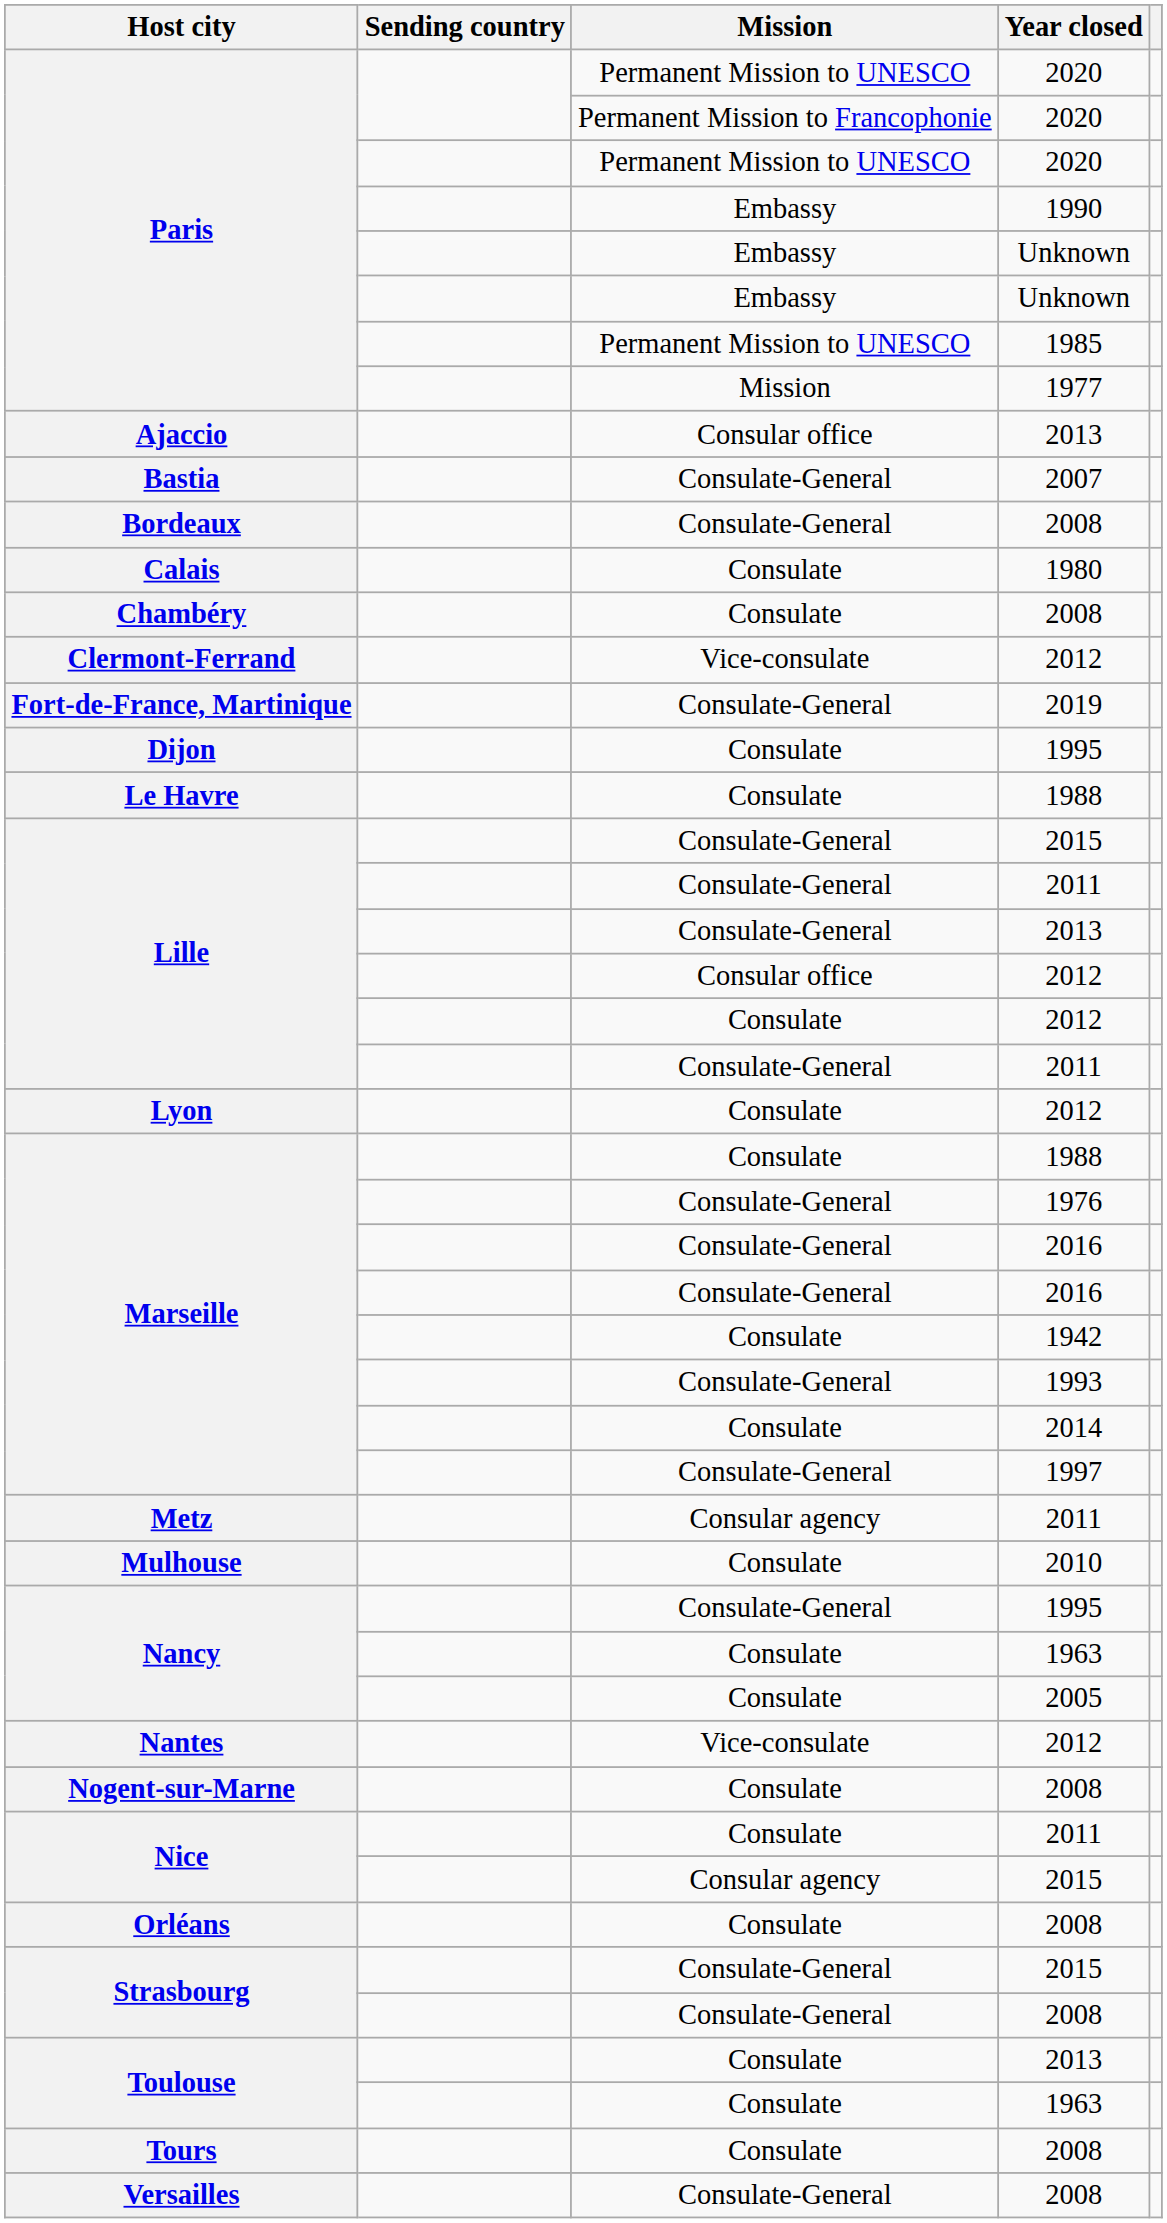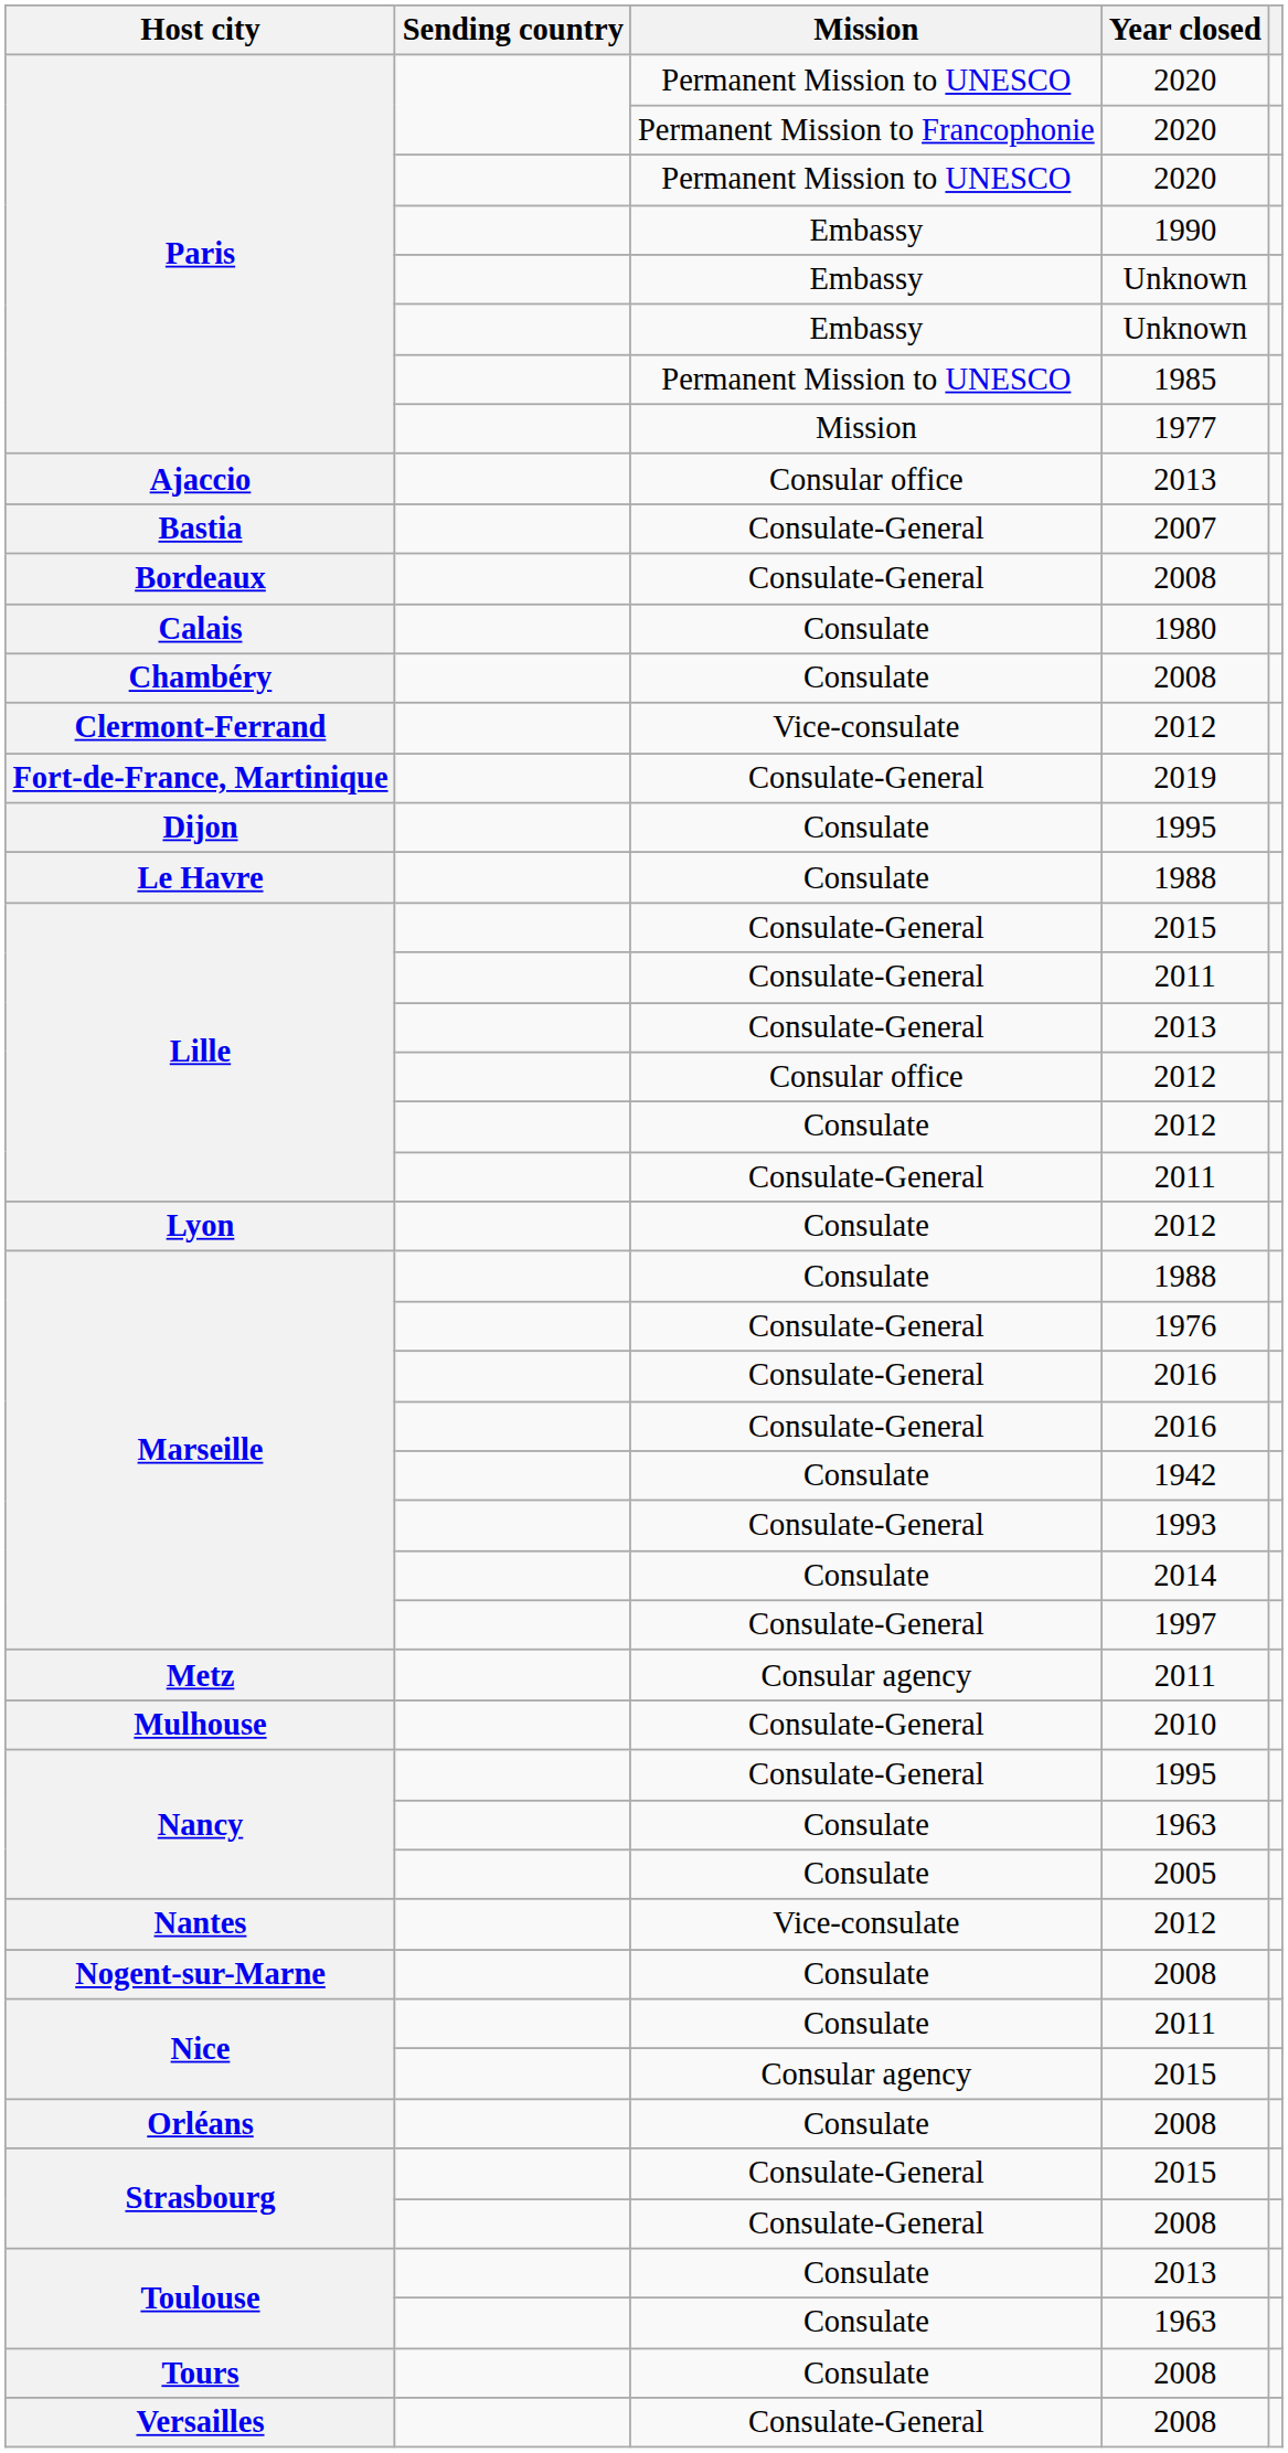Mulhouse | Mission: Consulate -> Consulate-General
